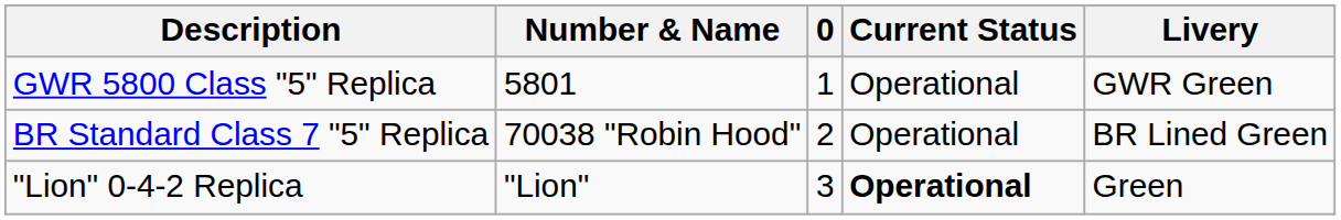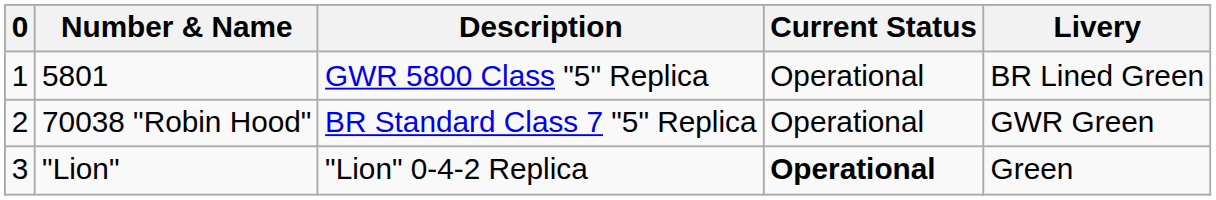columns swapped: 0 <-> Description
5801 | Livery: GWR Green -> BR Lined Green
70038 "Robin Hood" | Livery: BR Lined Green -> GWR Green
